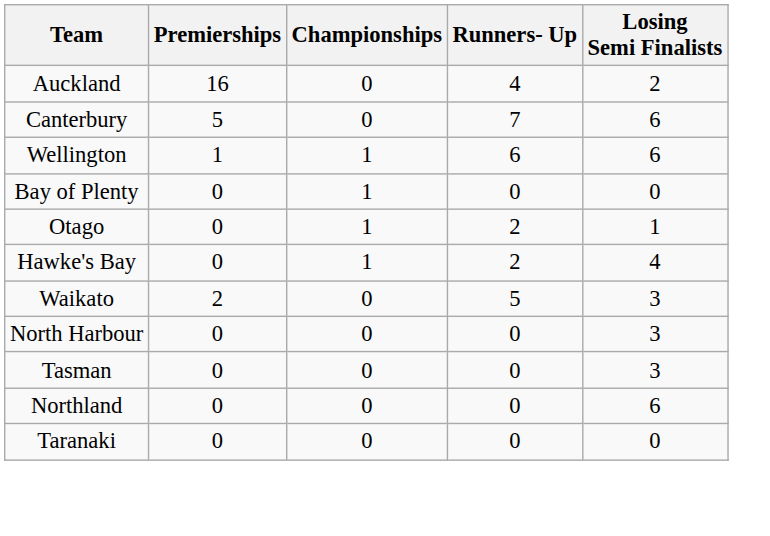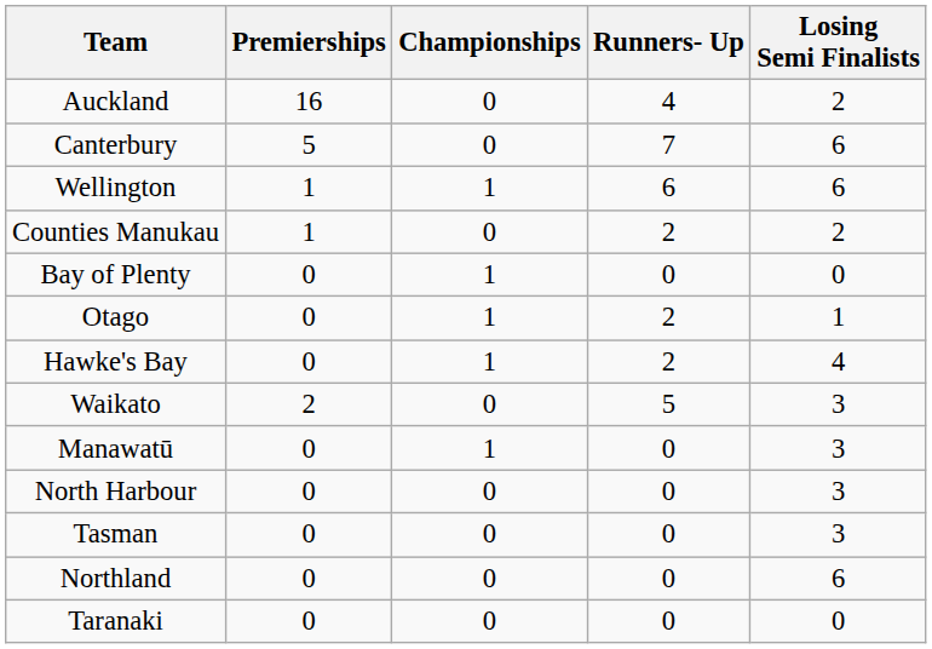+ row: Counties Manukau | 1 | 0 | 2 | 2
+ row: Manawatū | 0 | 1 | 0 | 3
